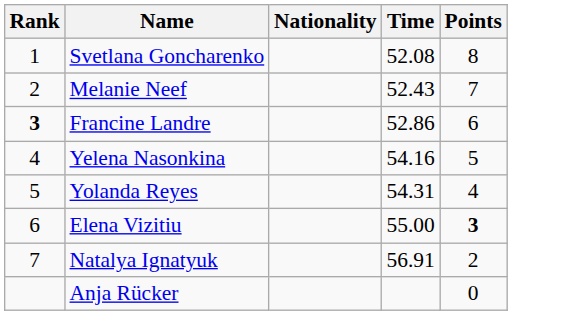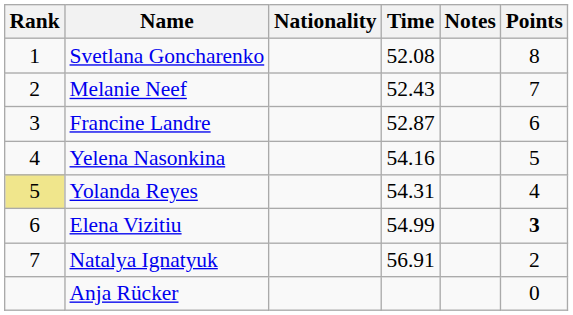+ column: Notes
Francine Landre | Rank: bold -> normal
Francine Landre | Time: 52.86 -> 52.87
Yolanda Reyes | Rank: no background -> khaki background
Elena Vizitiu | Time: 55.00 -> 54.99
